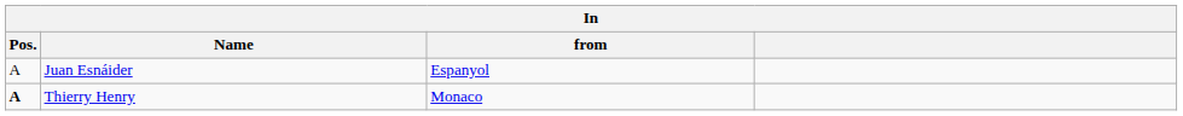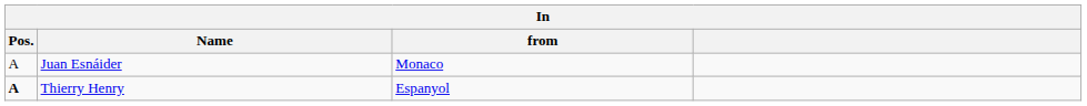Juan Esnáider | from: Espanyol -> Monaco
Thierry Henry | from: Monaco -> Espanyol
